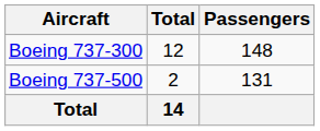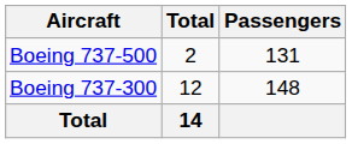rows swapped: Boeing 737-300 <-> Boeing 737-500
